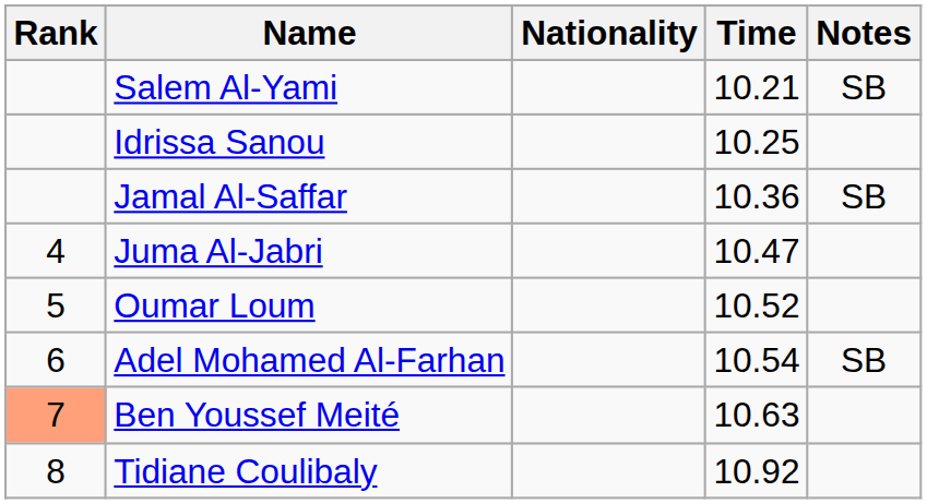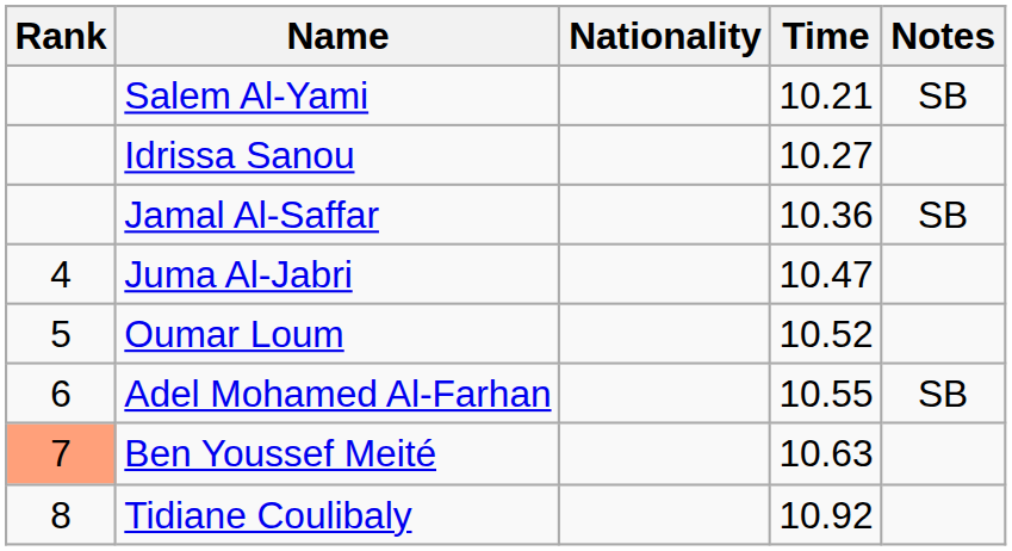Idrissa Sanou | Time: 10.25 -> 10.27
Adel Mohamed Al-Farhan | Time: 10.54 -> 10.55
